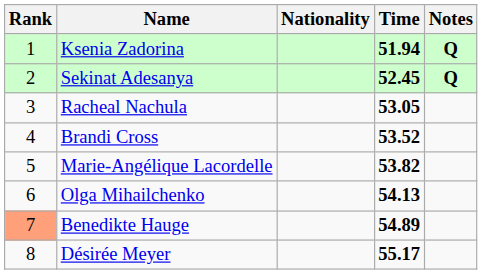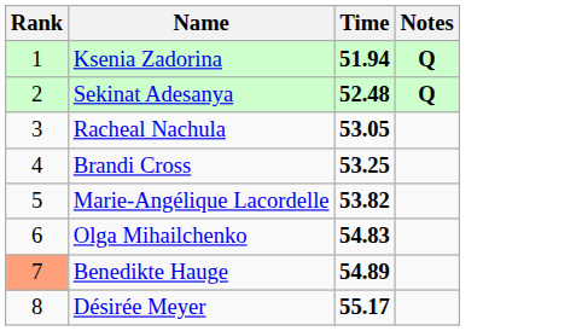- column: Nationality
Sekinat Adesanya | Time: 52.45 -> 52.48
Brandi Cross | Time: 53.52 -> 53.25
Olga Mihailchenko | Time: 54.13 -> 54.83
